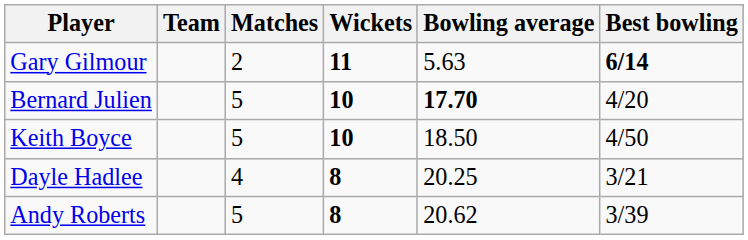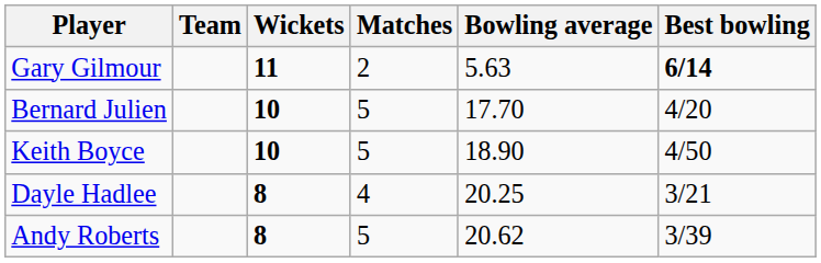columns swapped: Wickets <-> Matches
Bernard Julien | Bowling average: bold -> normal
Keith Boyce | Bowling average: 18.50 -> 18.90
